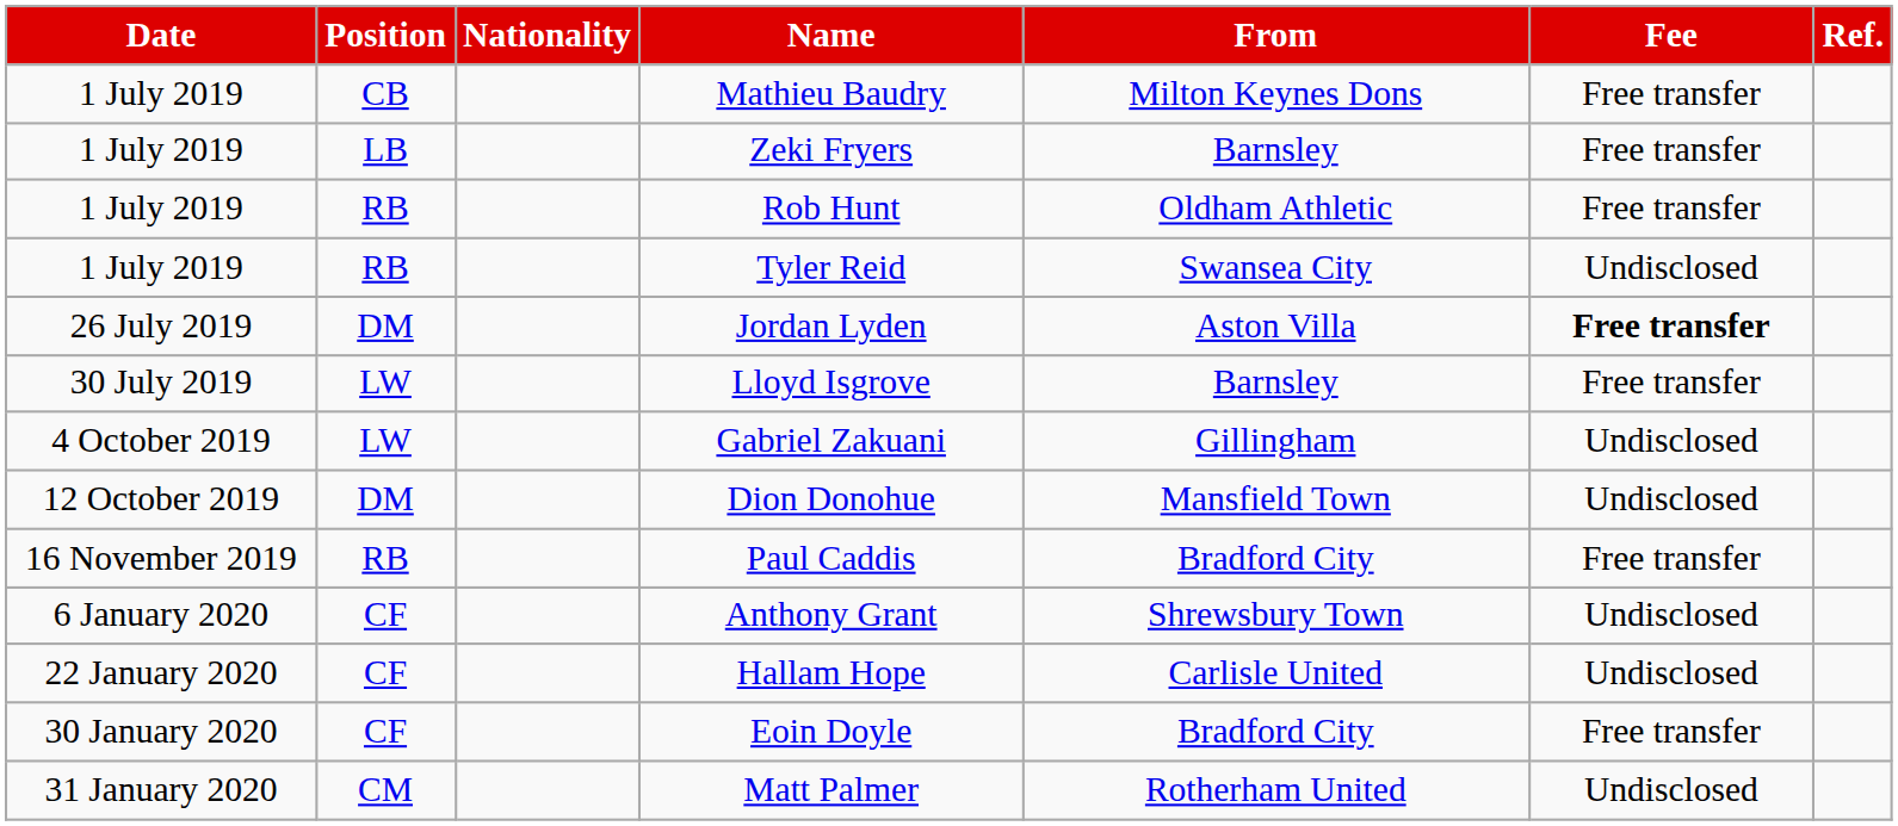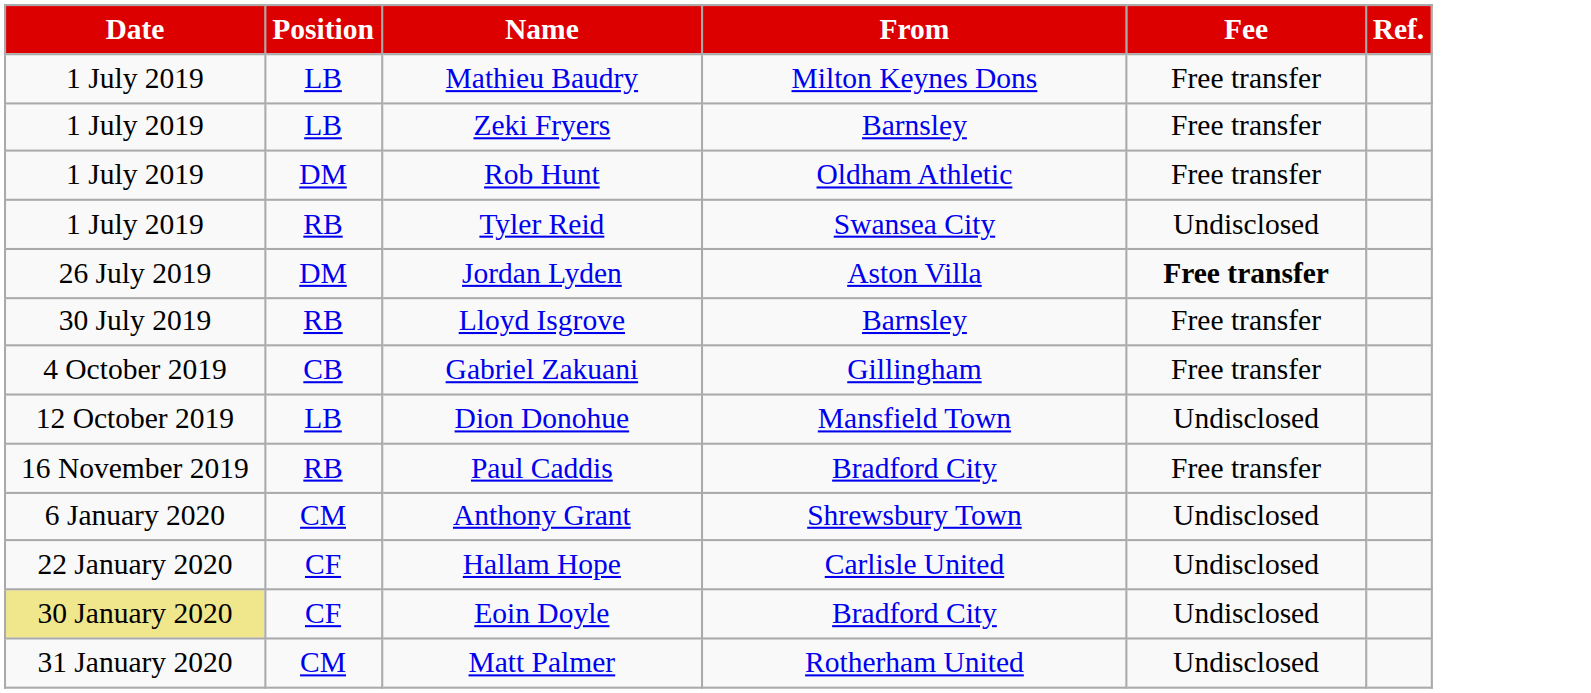- column: Nationality
Mathieu Baudry | Position: CB -> LB
Rob Hunt | Position: RB -> DM
Lloyd Isgrove | Position: LW -> RB
Gabriel Zakuani | Position: LW -> CB
Gabriel Zakuani | Fee: Undisclosed -> Free transfer
Dion Donohue | Position: DM -> LB
Anthony Grant | Position: CF -> CM
Eoin Doyle | Date: no background -> khaki background
Eoin Doyle | Fee: Free transfer -> Undisclosed
